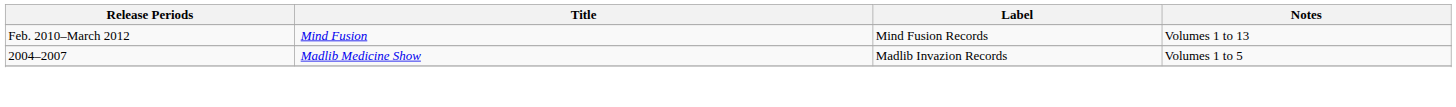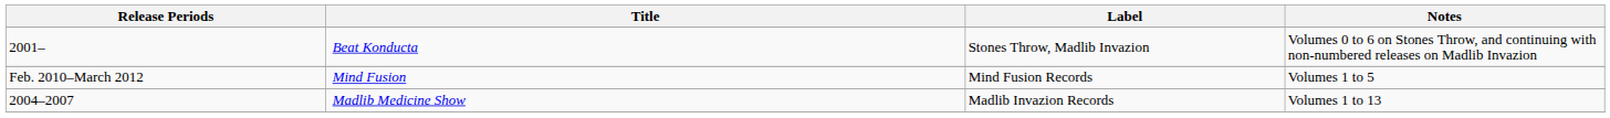+ row: 2001– | Beat Konducta | Stones Throw, Madlib Invazion | Volumes 0 to 6 on Stones Throw, and continuing with non-numbered releases on Madlib Invazion
Mind Fusion | Notes: Volumes 1 to 13 -> Volumes 1 to 5
Madlib Medicine Show | Notes: Volumes 1 to 5 -> Volumes 1 to 13
